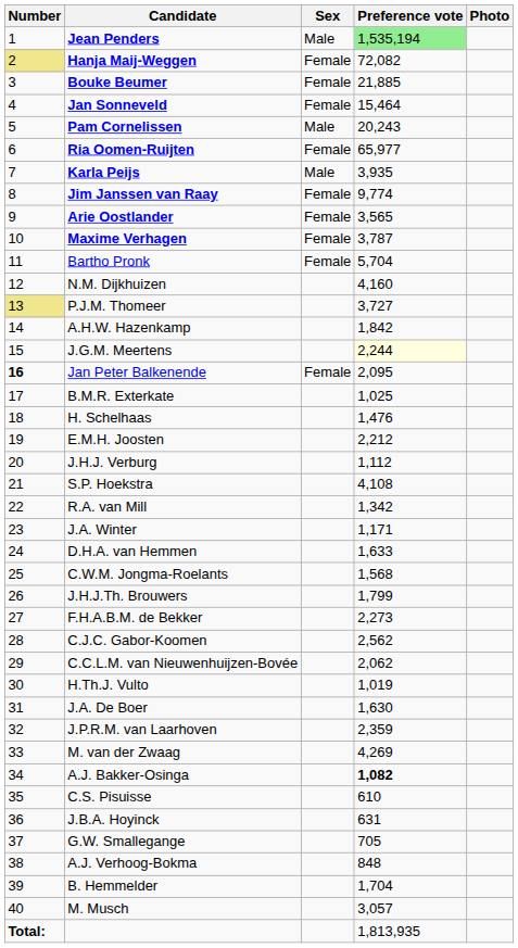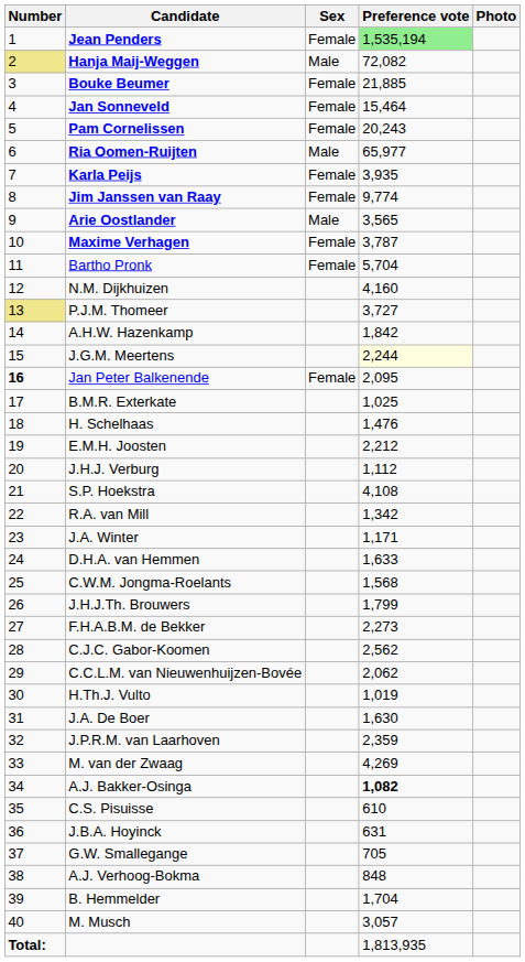Jean Penders | Sex: Male -> Female
Hanja Maij-Weggen | Sex: Female -> Male
Pam Cornelissen | Sex: Male -> Female
Ria Oomen-Ruijten | Sex: Female -> Male
Karla Peijs | Sex: Male -> Female
Arie Oostlander | Sex: Female -> Male
